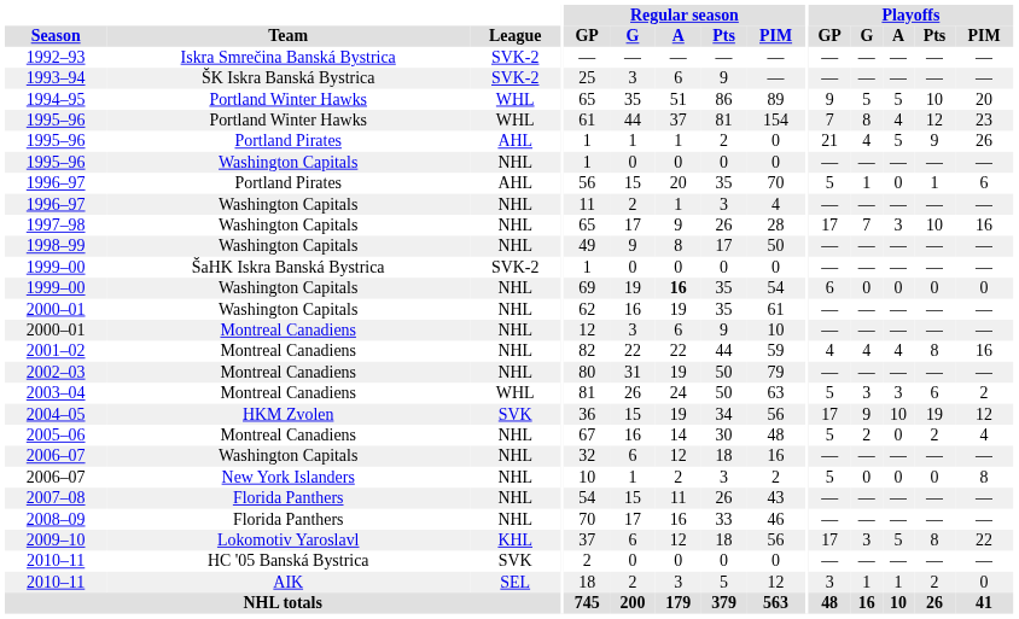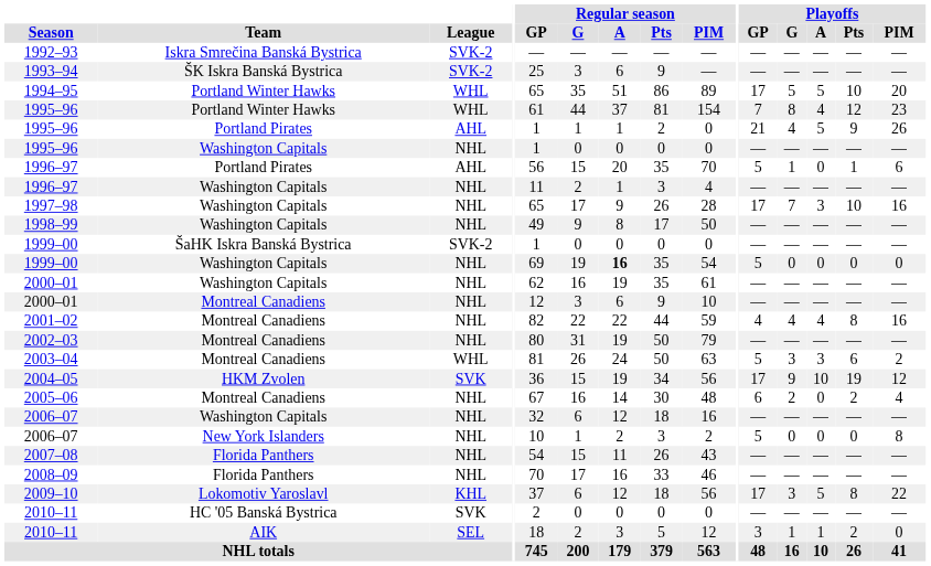1994–95 | Playoffs / GP: 9 -> 17
1999–00 / Washington Capitals | Playoffs / GP: 6 -> 5
2005–06 | Playoffs / GP: 5 -> 6
